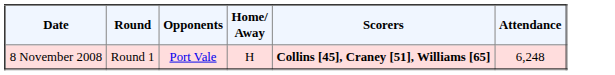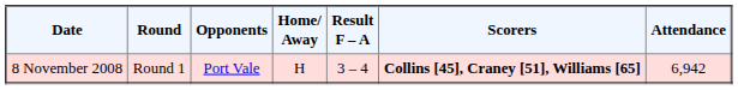+ column: Result F – A | 3 – 4
8 November 2008 | Attendance: 6,248 -> 6,942
